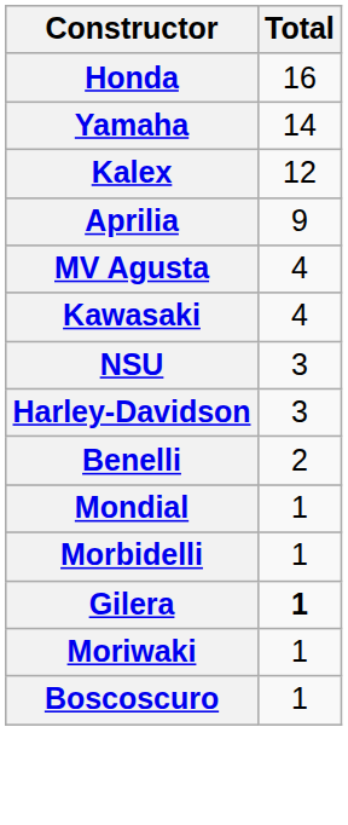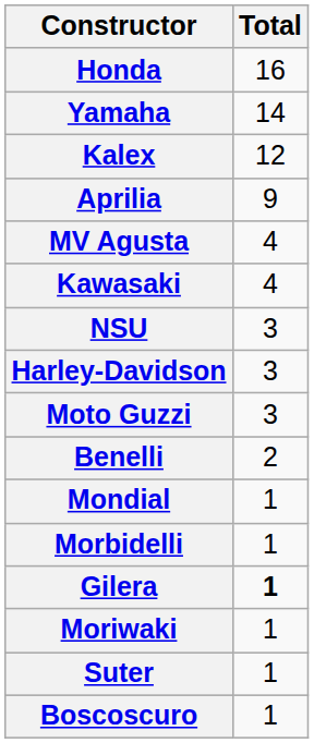+ row: Moto Guzzi | 3
+ row: Suter | 1
